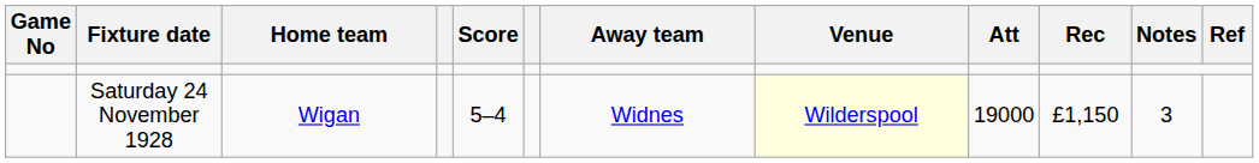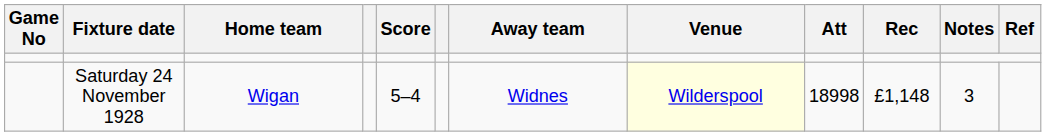Saturday 24 November 1928 | Att: 19000 -> 18998
Saturday 24 November 1928 | Rec: £1,150 -> £1,148
